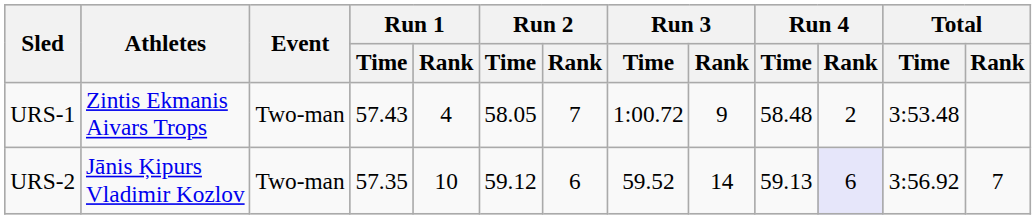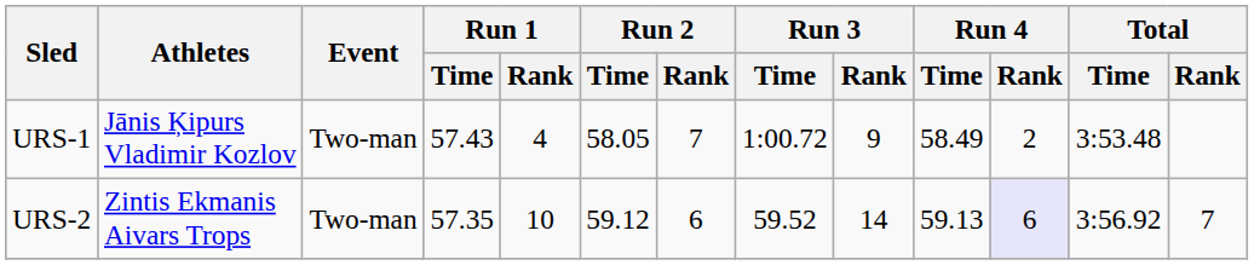URS-1 | Athletes: Zintis Ekmanis Aivars Trops -> Jānis Ķipurs Vladimir Kozlov
URS-1 | Run 4 / Time: 58.48 -> 58.49
URS-2 | Athletes: Jānis Ķipurs Vladimir Kozlov -> Zintis Ekmanis Aivars Trops
